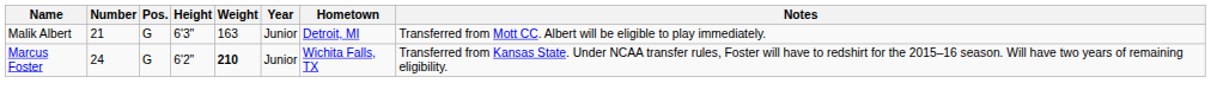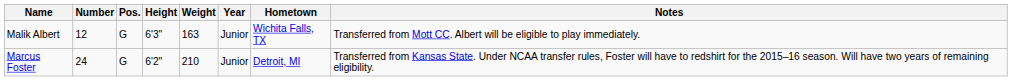Malik Albert | Number: 21 -> 12
Malik Albert | Hometown: Detroit, MI -> Wichita Falls, TX
Marcus Foster | Weight: bold -> normal
Marcus Foster | Hometown: Wichita Falls, TX -> Detroit, MI
